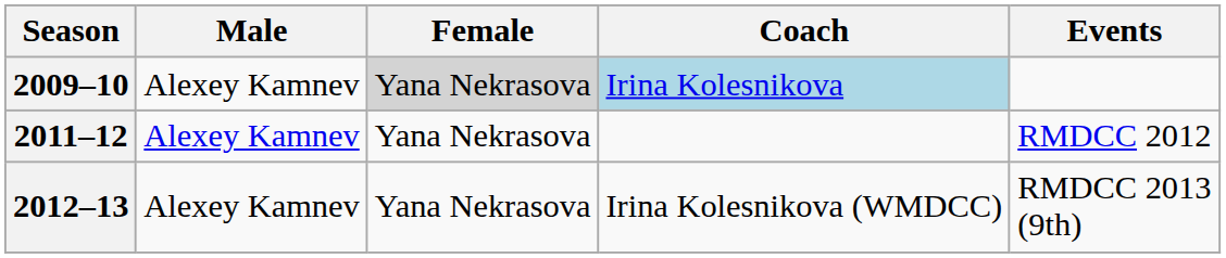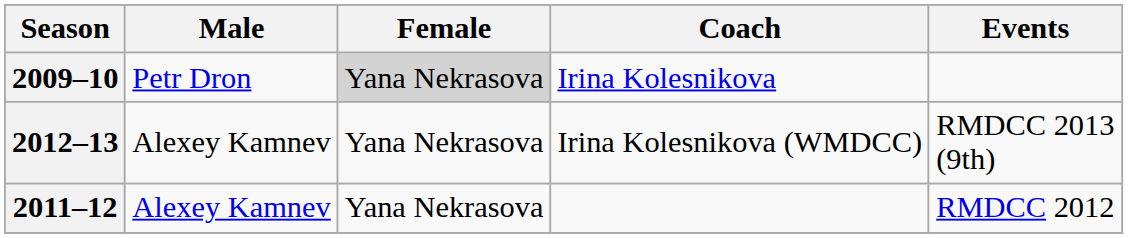2009–10 | Male: Alexey Kamnev -> Petr Dron
2009–10 | Coach: lightblue background -> no background
rows swapped: 2011–12 <-> 2012–13
